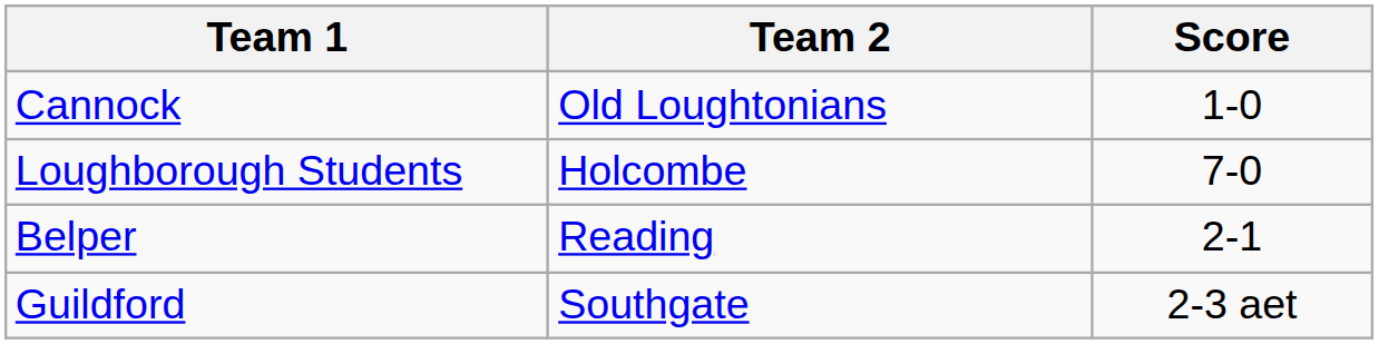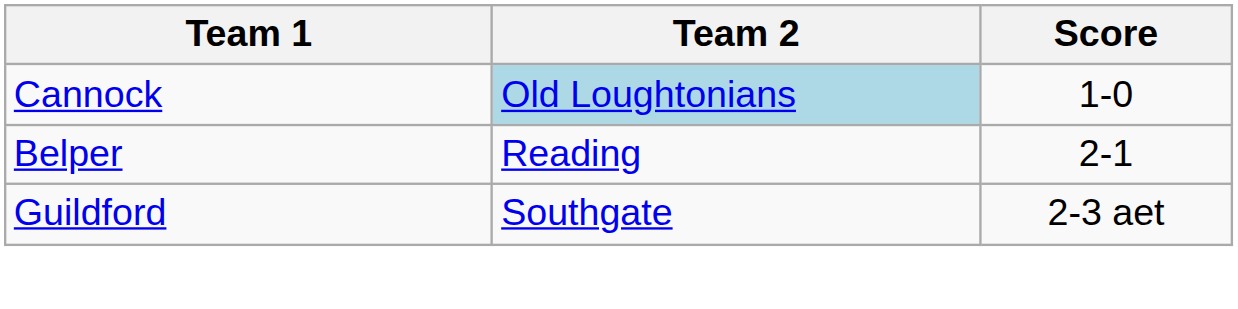Cannock | Team 2: no background -> lightblue background
- row: Loughborough Students | Holcombe | 7-0
